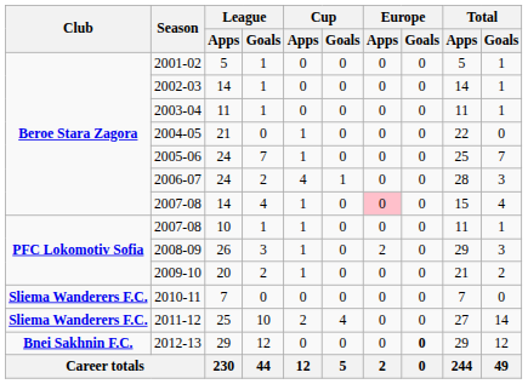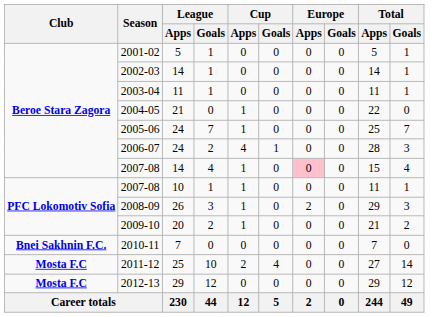2010-11 | Club: Sliema Wanderers F.C. -> Bnei Sakhnin F.C.
2011-12 | Club: Sliema Wanderers F.C. -> Mosta F.C
2012-13 | Club: Bnei Sakhnin F.C. -> Mosta F.C
2012-13 | Europe / Goals: bold -> normal
